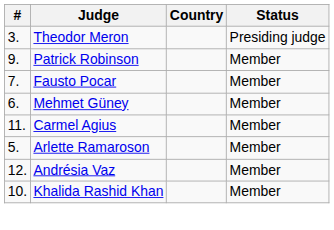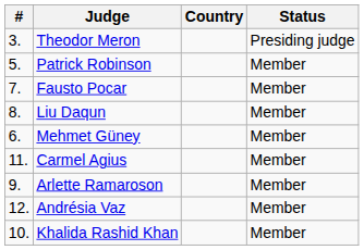Patrick Robinson | #: 9. -> 5.
+ row: 8. | Liu Daqun | Member
Arlette Ramaroson | #: 5. -> 9.
